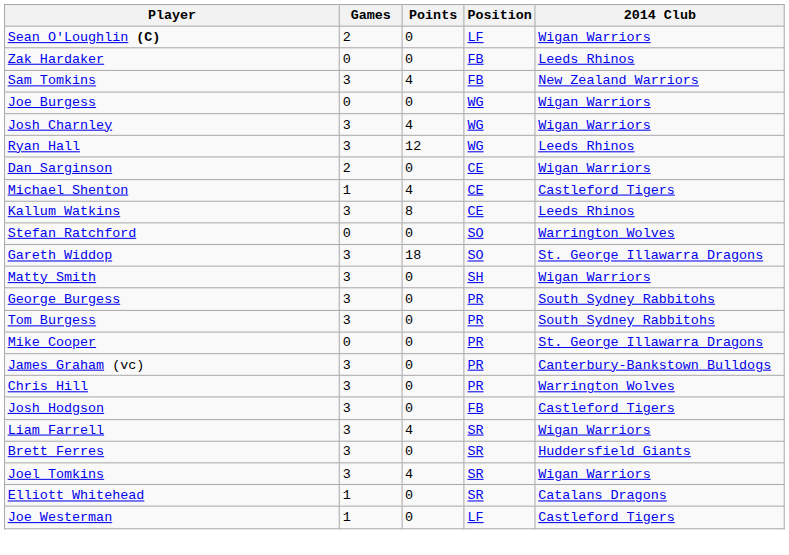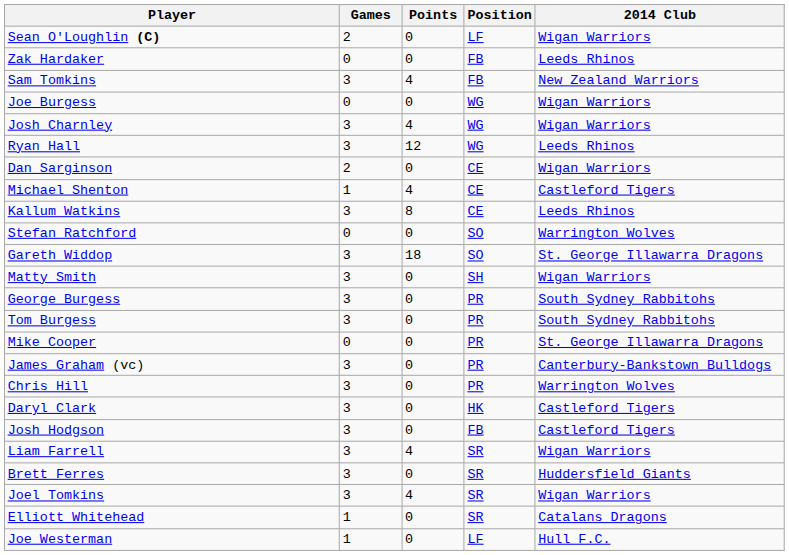+ row: Daryl Clark | 3 | 0 | HK | Castleford Tigers
Joe Westerman | 2014 Club: Castleford Tigers -> Hull F.C.
